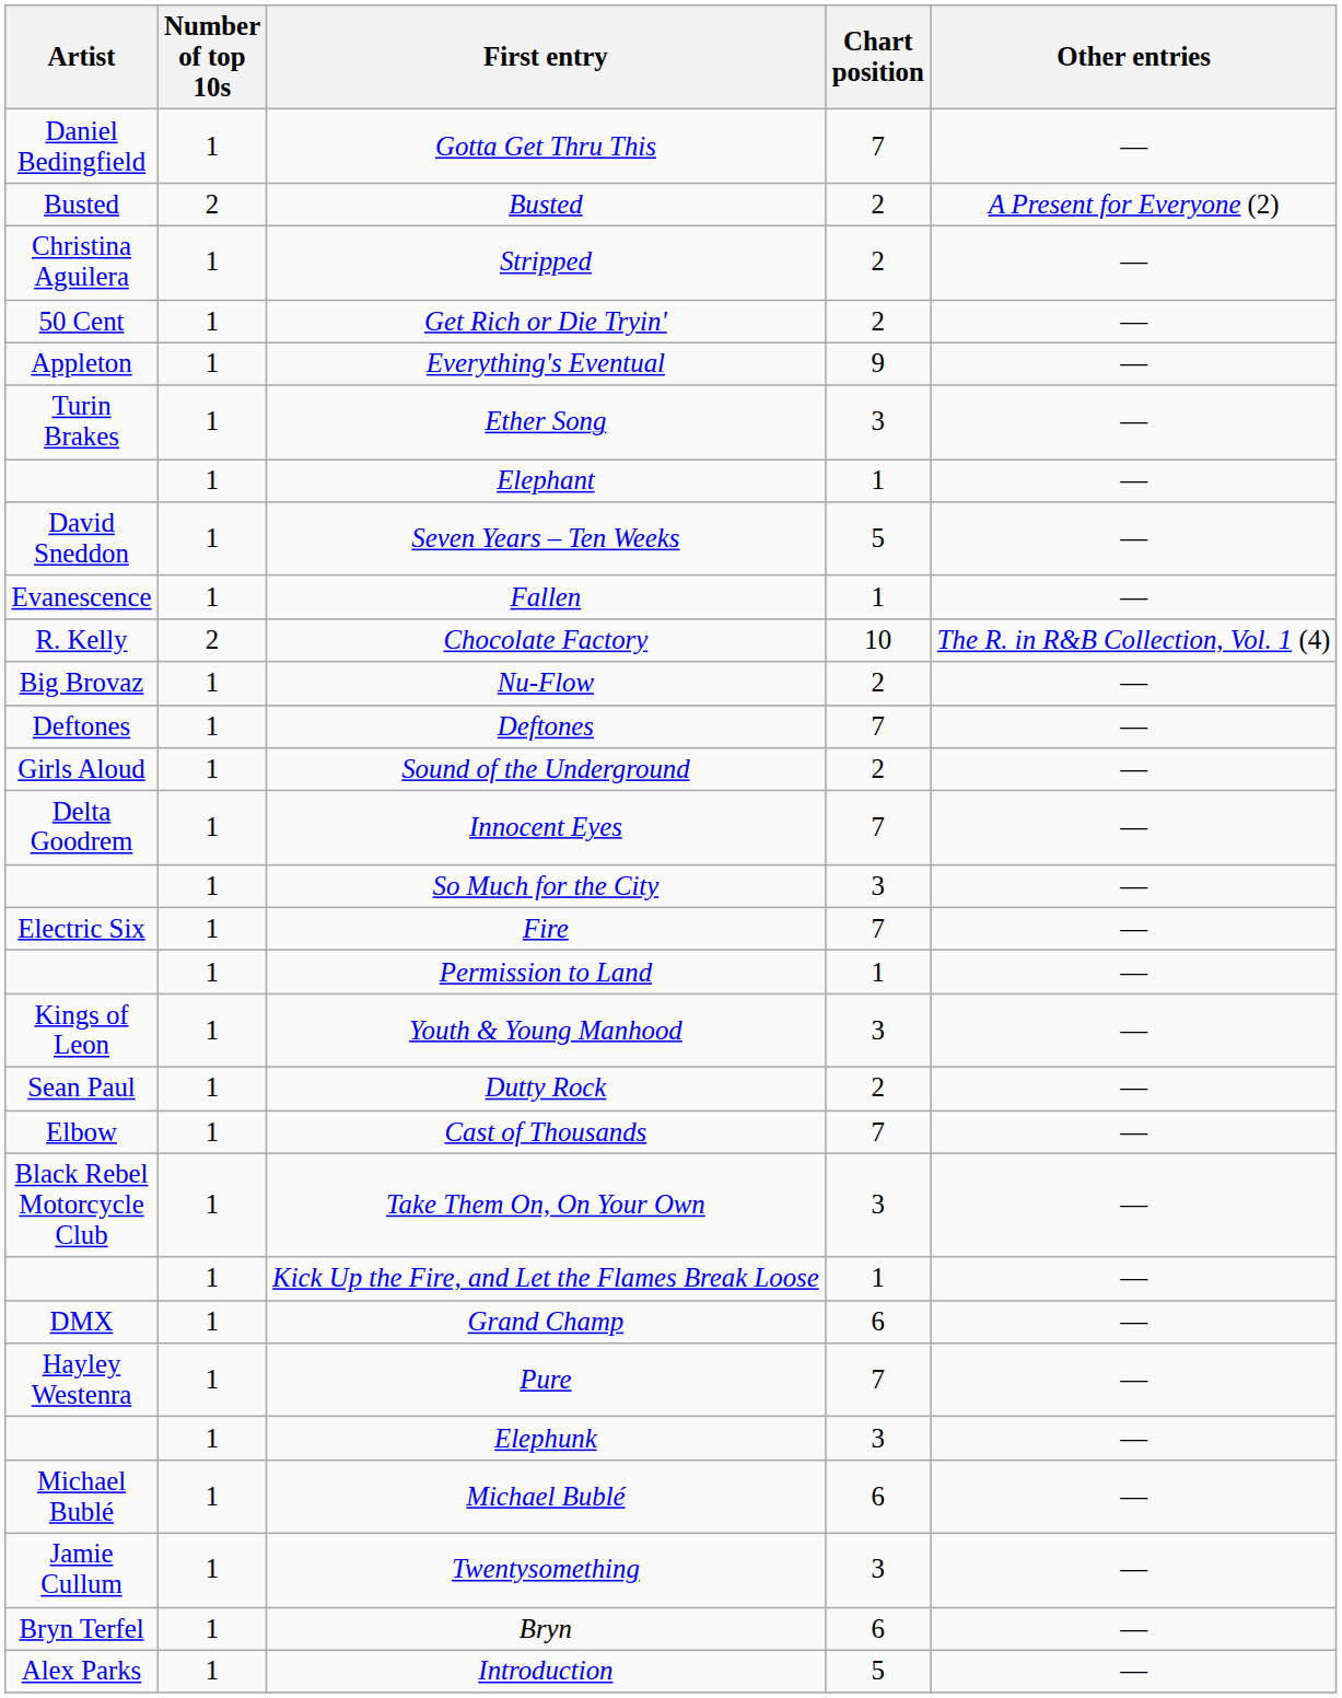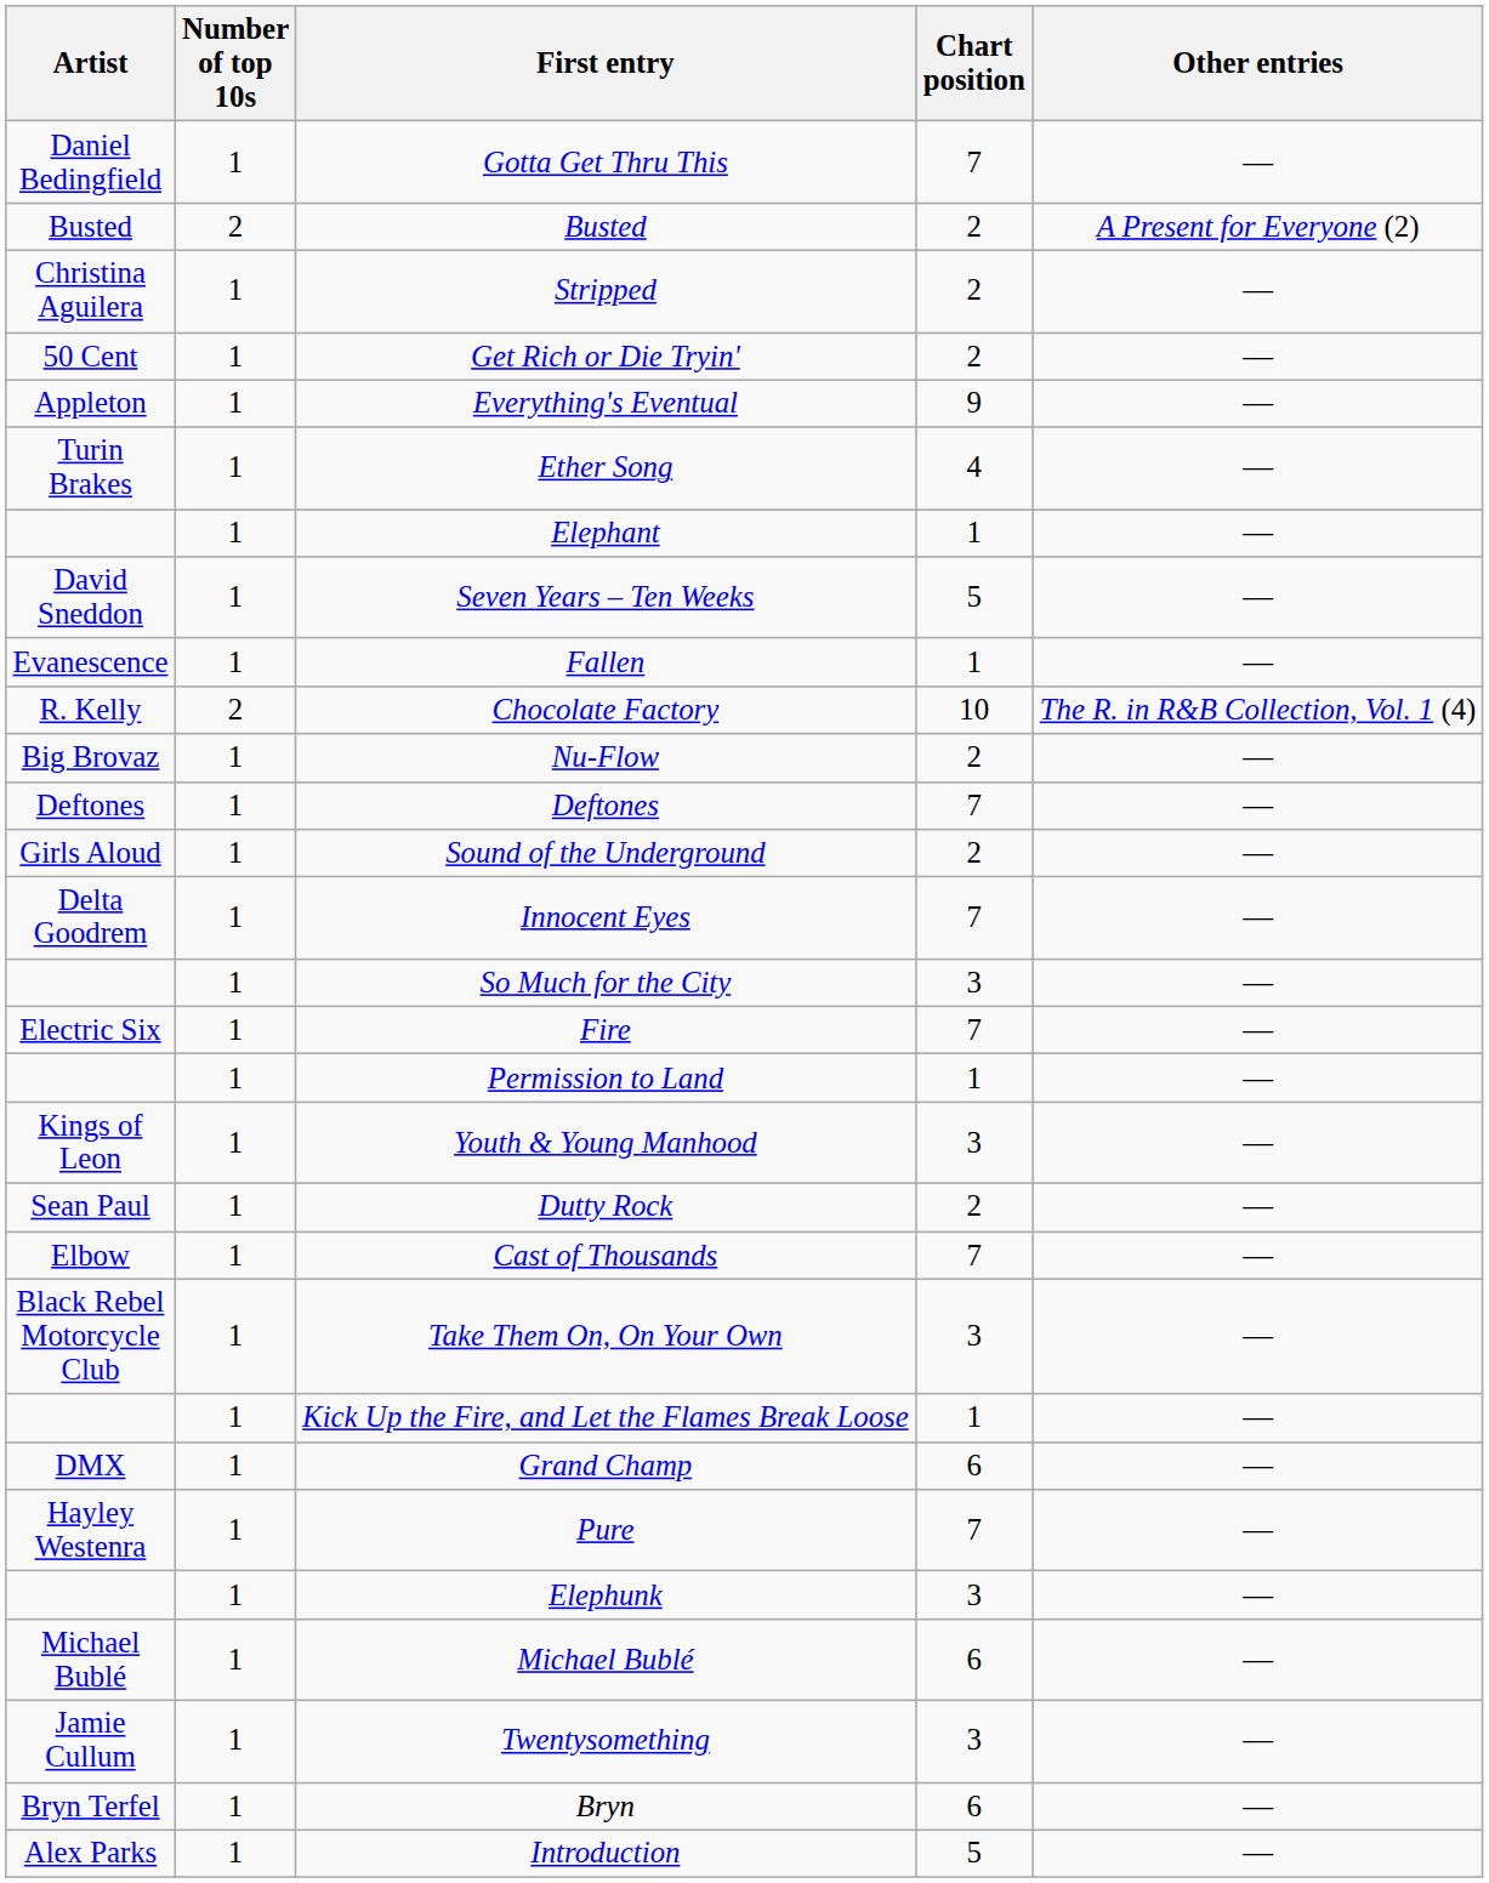Ether Song | Chart position: 3 -> 4
